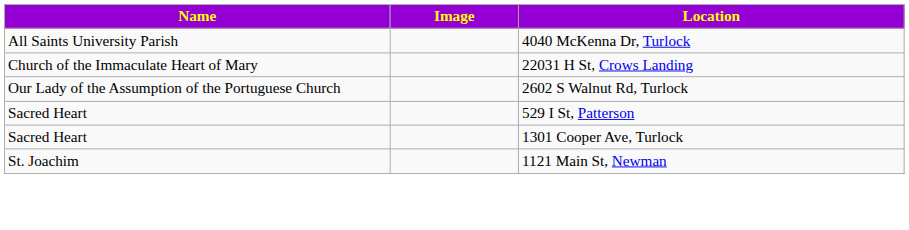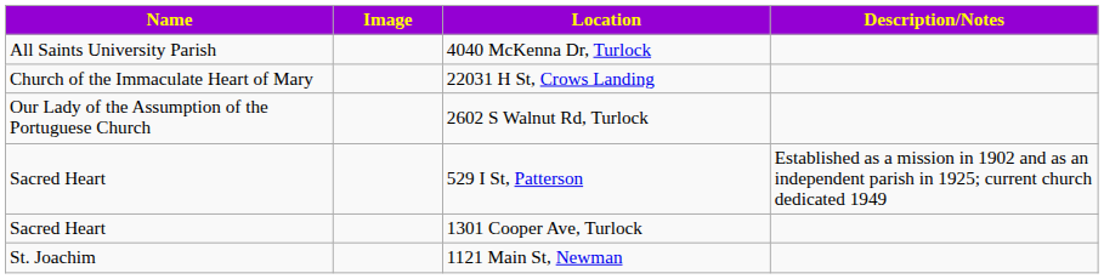+ column: Description/Notes | Established as a mission in 1902 and as an independent parish in 1925; current church dedicated 1949
